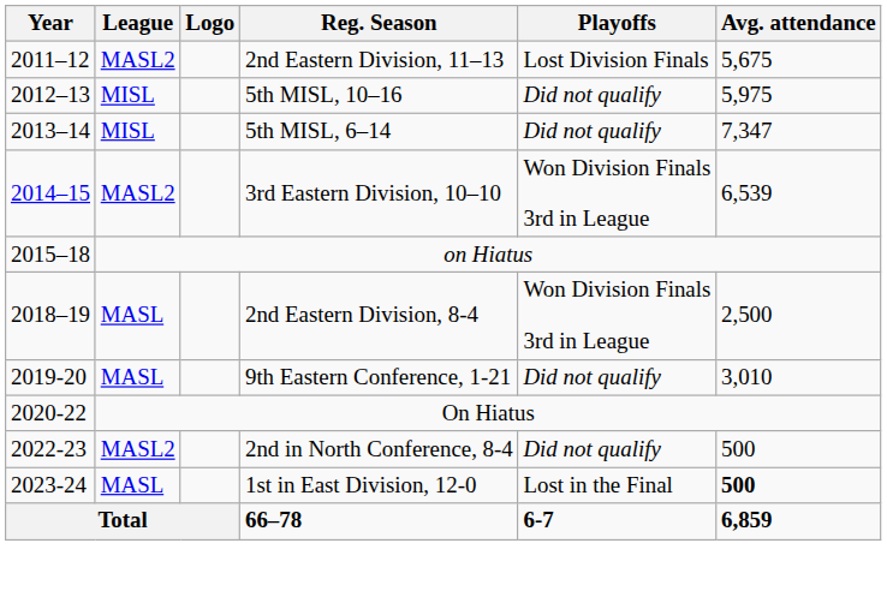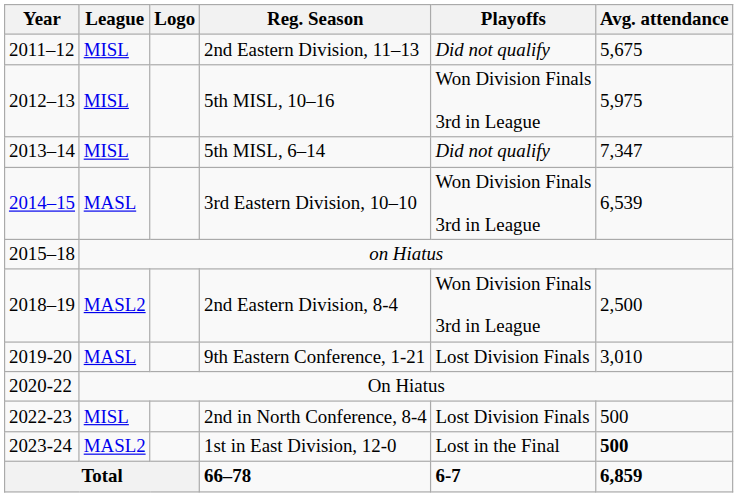2nd Eastern Division, 11–13 | League: MASL2 -> MISL
2nd Eastern Division, 11–13 | Playoffs: Lost Division Finals -> Did not qualify
5th MISL, 10–16 | Playoffs: Did not qualify -> Won Division Finals 3rd in League
3rd Eastern Division, 10–10 | League: MASL2 -> MASL
2nd Eastern Division, 8-4 | League: MASL -> MASL2
9th Eastern Conference, 1-21 | Playoffs: Did not qualify -> Lost Division Finals
2nd in North Conference, 8-4 | League: MASL2 -> MISL
2nd in North Conference, 8-4 | Playoffs: Did not qualify -> Lost Division Finals
1st in East Division, 12-0 | League: MASL -> MASL2
